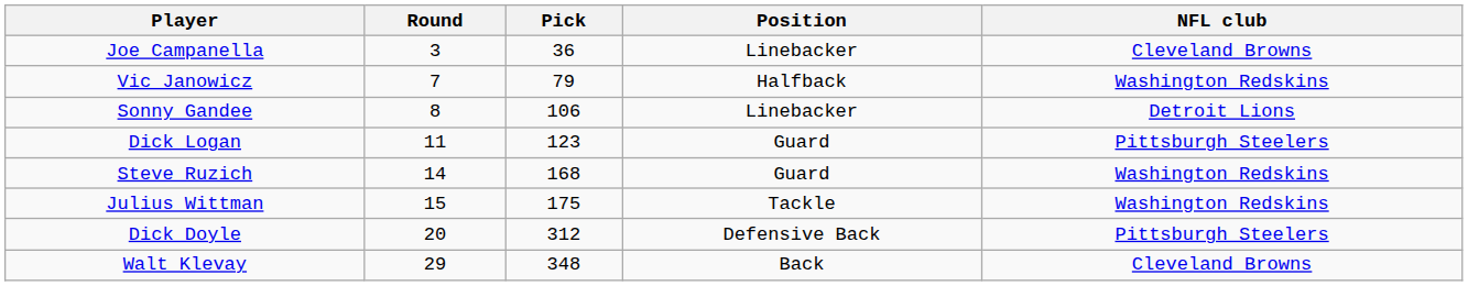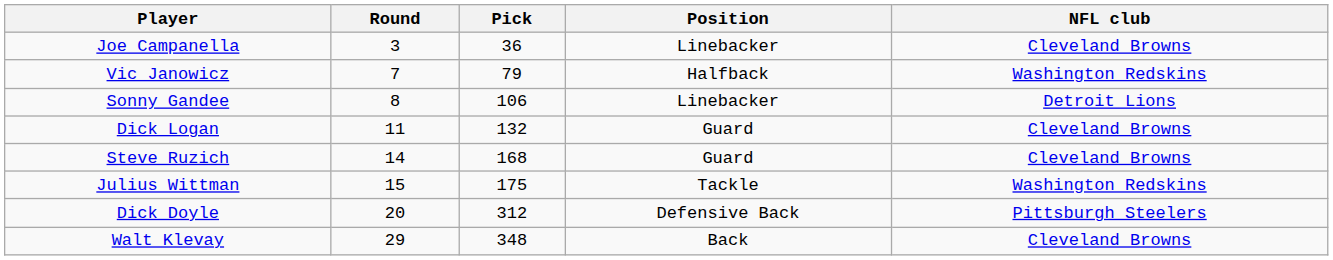Dick Logan | Pick: 123 -> 132
Dick Logan | NFL club: Pittsburgh Steelers -> Cleveland Browns
Steve Ruzich | NFL club: Washington Redskins -> Cleveland Browns
